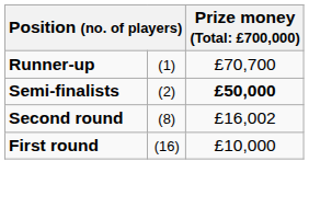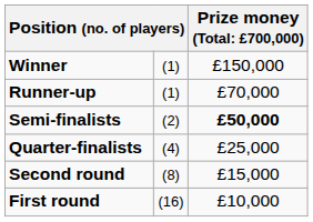+ row: Winner | (1) | £150,000
Runner-up | column 3: £70,700 -> £70,000
+ row: Quarter-finalists | (4) | £25,000
Second round | column 3: £16,002 -> £15,000
